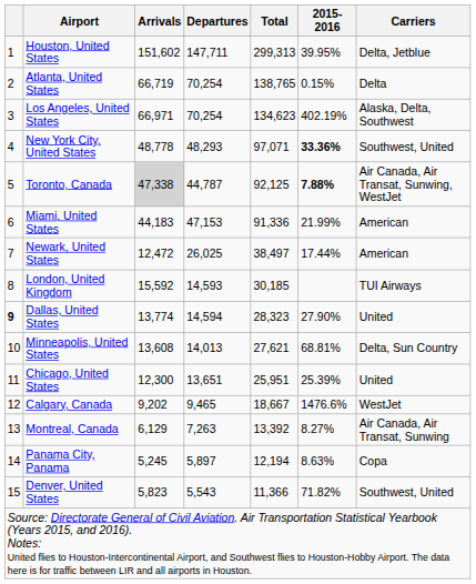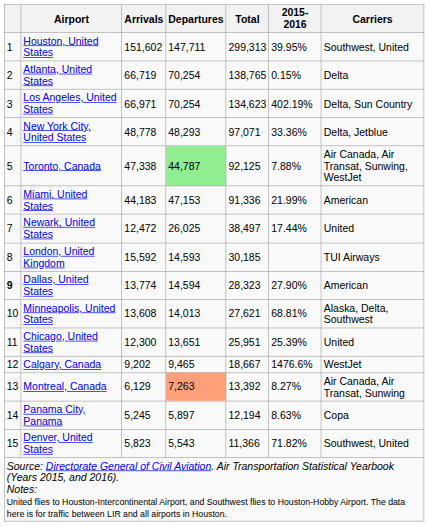Houston, United States | Carriers: Delta, Jetblue -> Southwest, United
Los Angeles, United States | Carriers: Alaska, Delta, Southwest -> Delta, Sun Country
New York City, United States | 2015-2016: bold -> normal
New York City, United States | Carriers: Southwest, United -> Delta, Jetblue
Toronto, Canada | Arrivals: lightgrey background -> no background
Toronto, Canada | Departures: no background -> lightgreen background
Toronto, Canada | 2015-2016: bold -> normal
Newark, United States | Carriers: American -> United
Dallas, United States | Carriers: United -> American
Minneapolis, United States | Carriers: Delta, Sun Country -> Alaska, Delta, Southwest
Montreal, Canada | Departures: no background -> lightsalmon background
